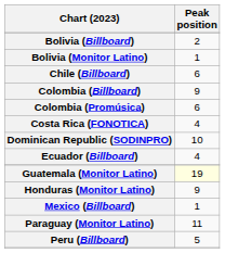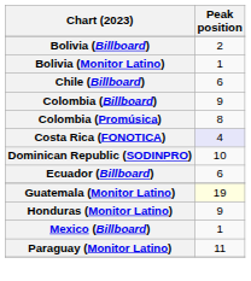Colombia (Promúsica) | Peak position: 6 -> 8
Costa Rica (FONOTICA) | Peak position: no background -> lavender background
Ecuador (Billboard) | Peak position: 4 -> 6
- row: Peru (Billboard) | 5
